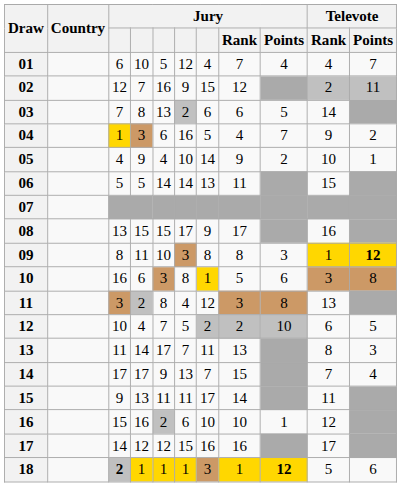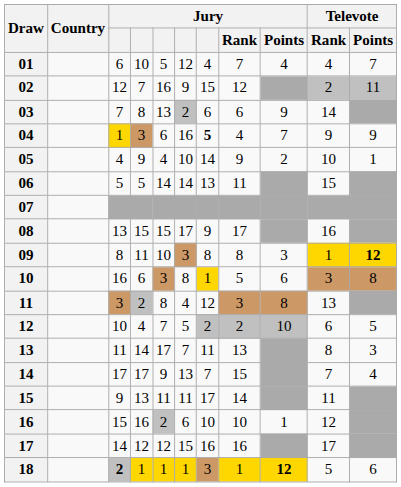03 | Jury / Points: 5 -> 9
04 | column 7: normal -> bold
04 | Televote / Points: 2 -> 9
